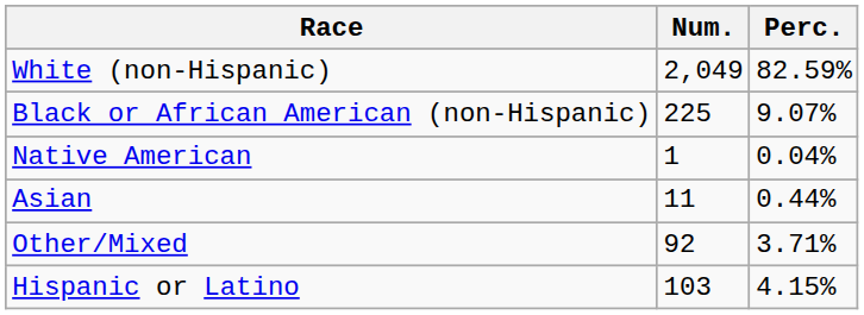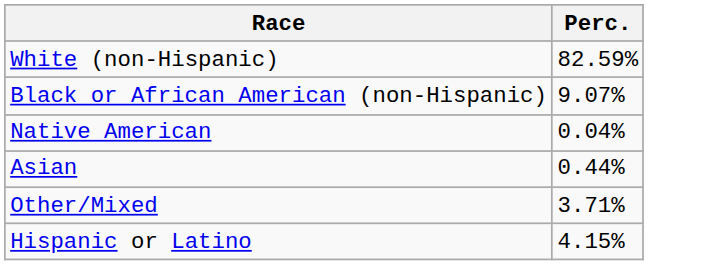- column: Num. | 2,049 | 225 | 1 | 11 | 92 | 103
